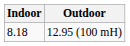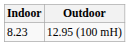12.95 (100 mH) | Indoor: 8.18 -> 8.23
